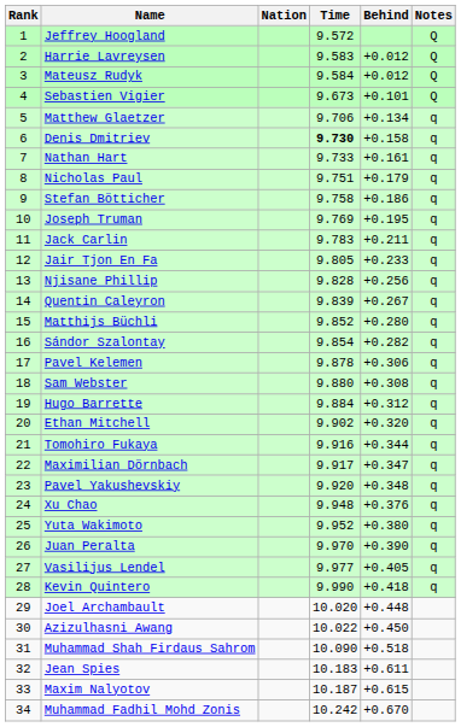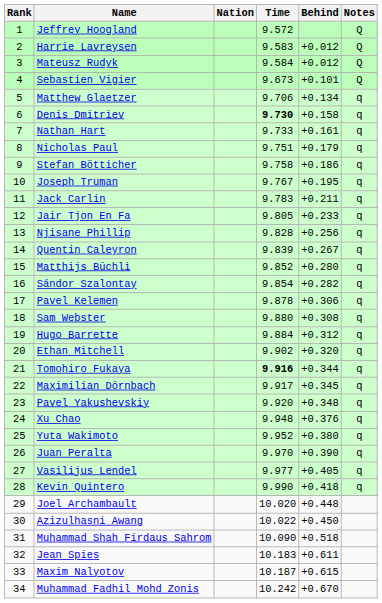Joseph Truman | Time: 9.769 -> 9.767
Tomohiro Fukaya | Time: normal -> bold
Maximilian Dörnbach | Behind: +0.347 -> +0.345
